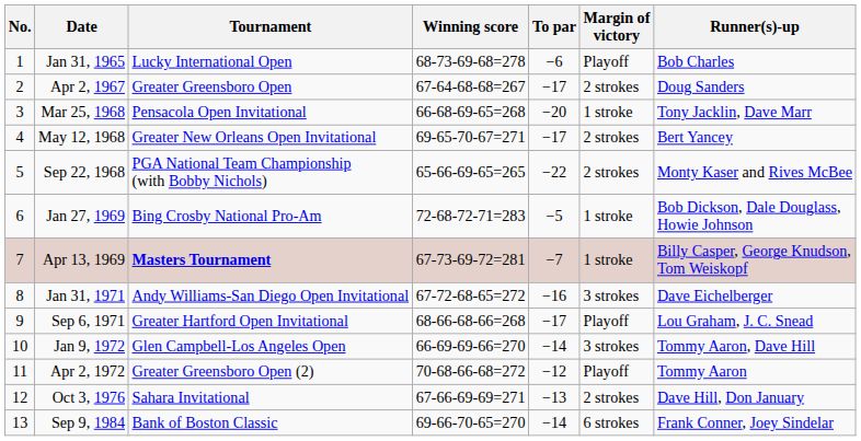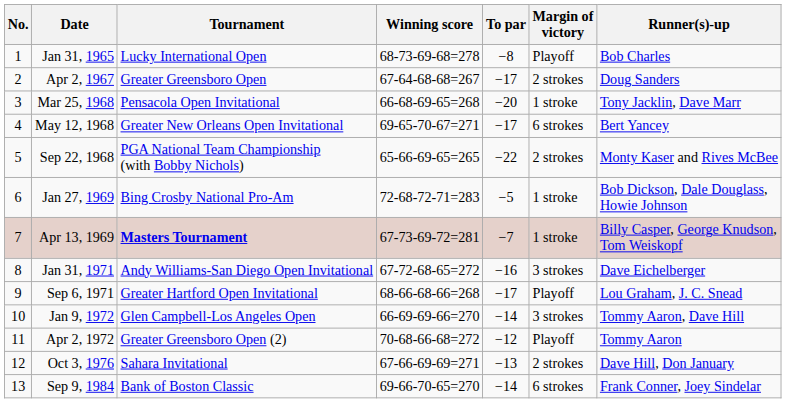Jan 31, 1965 | To par: −6 -> −8
May 12, 1968 | Margin of victory: 2 strokes -> 6 strokes
